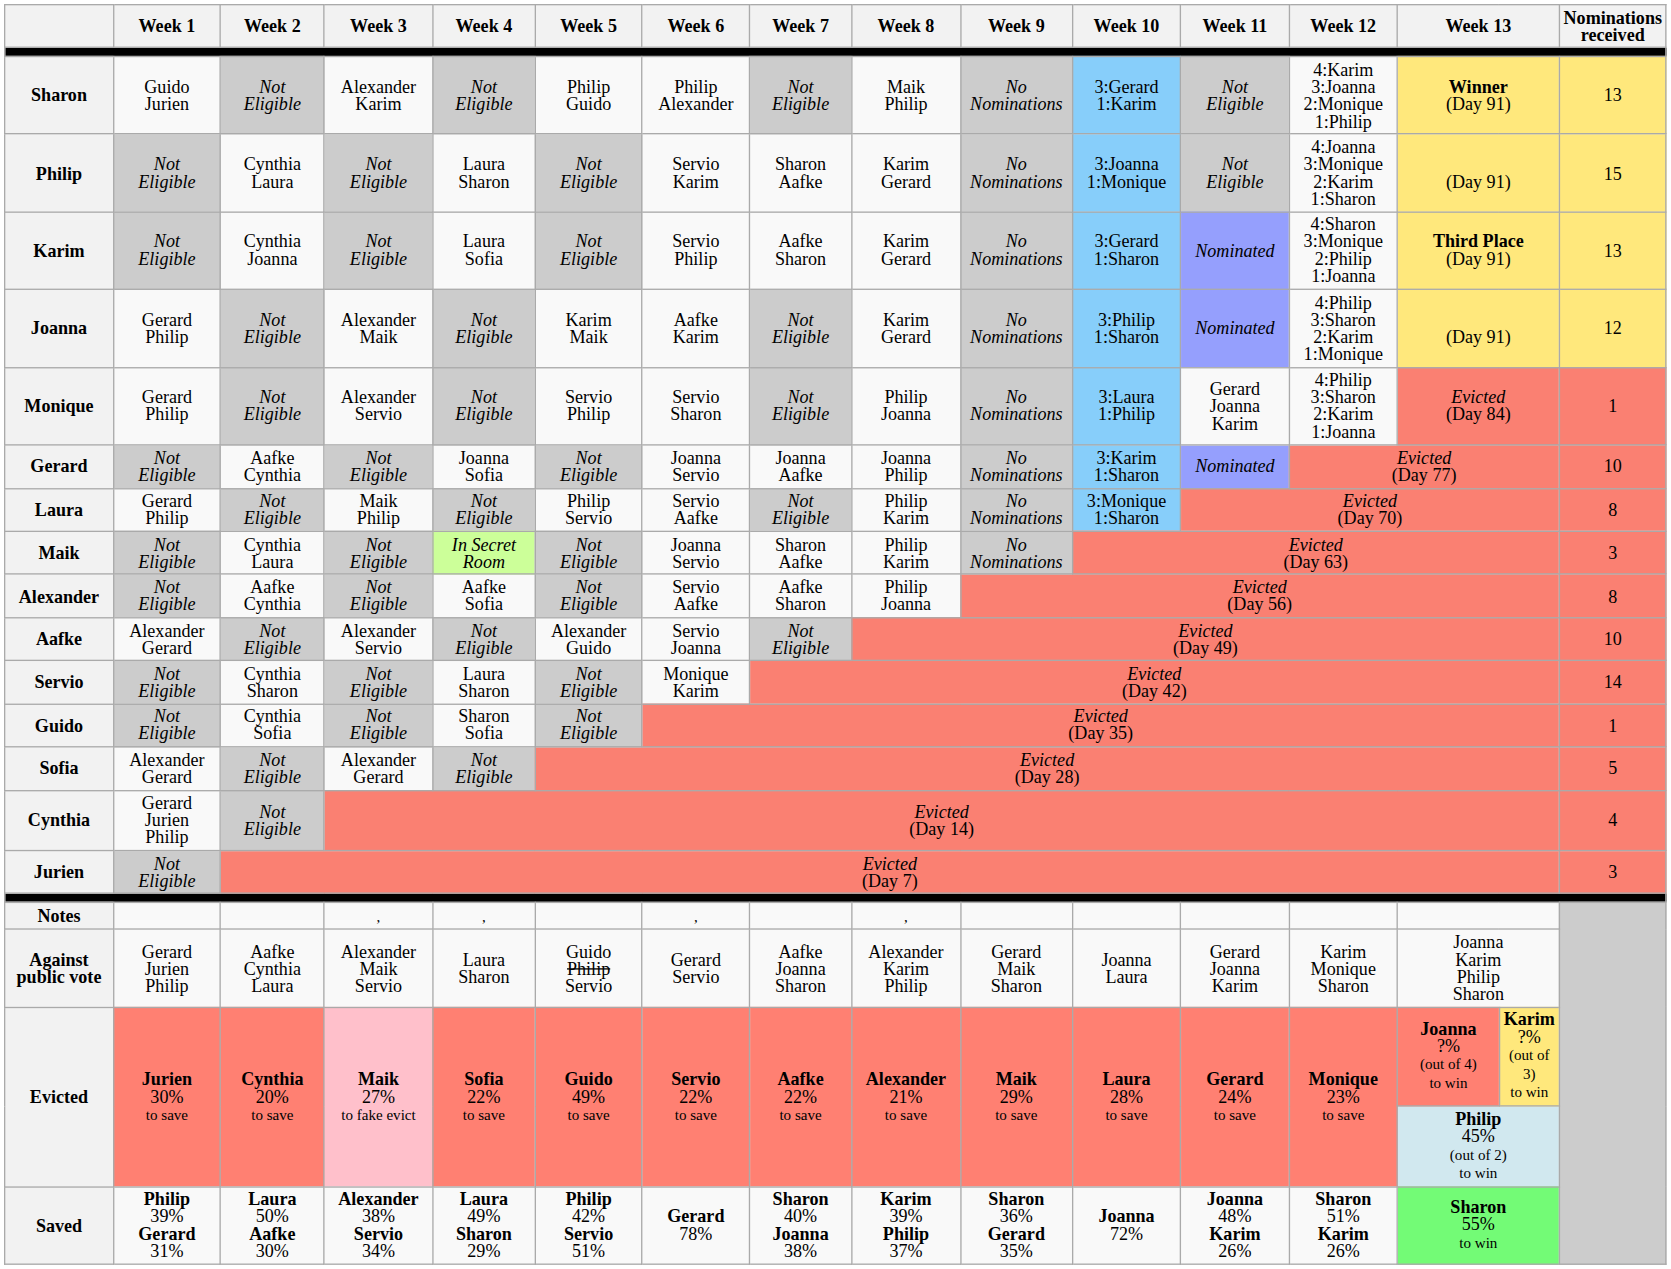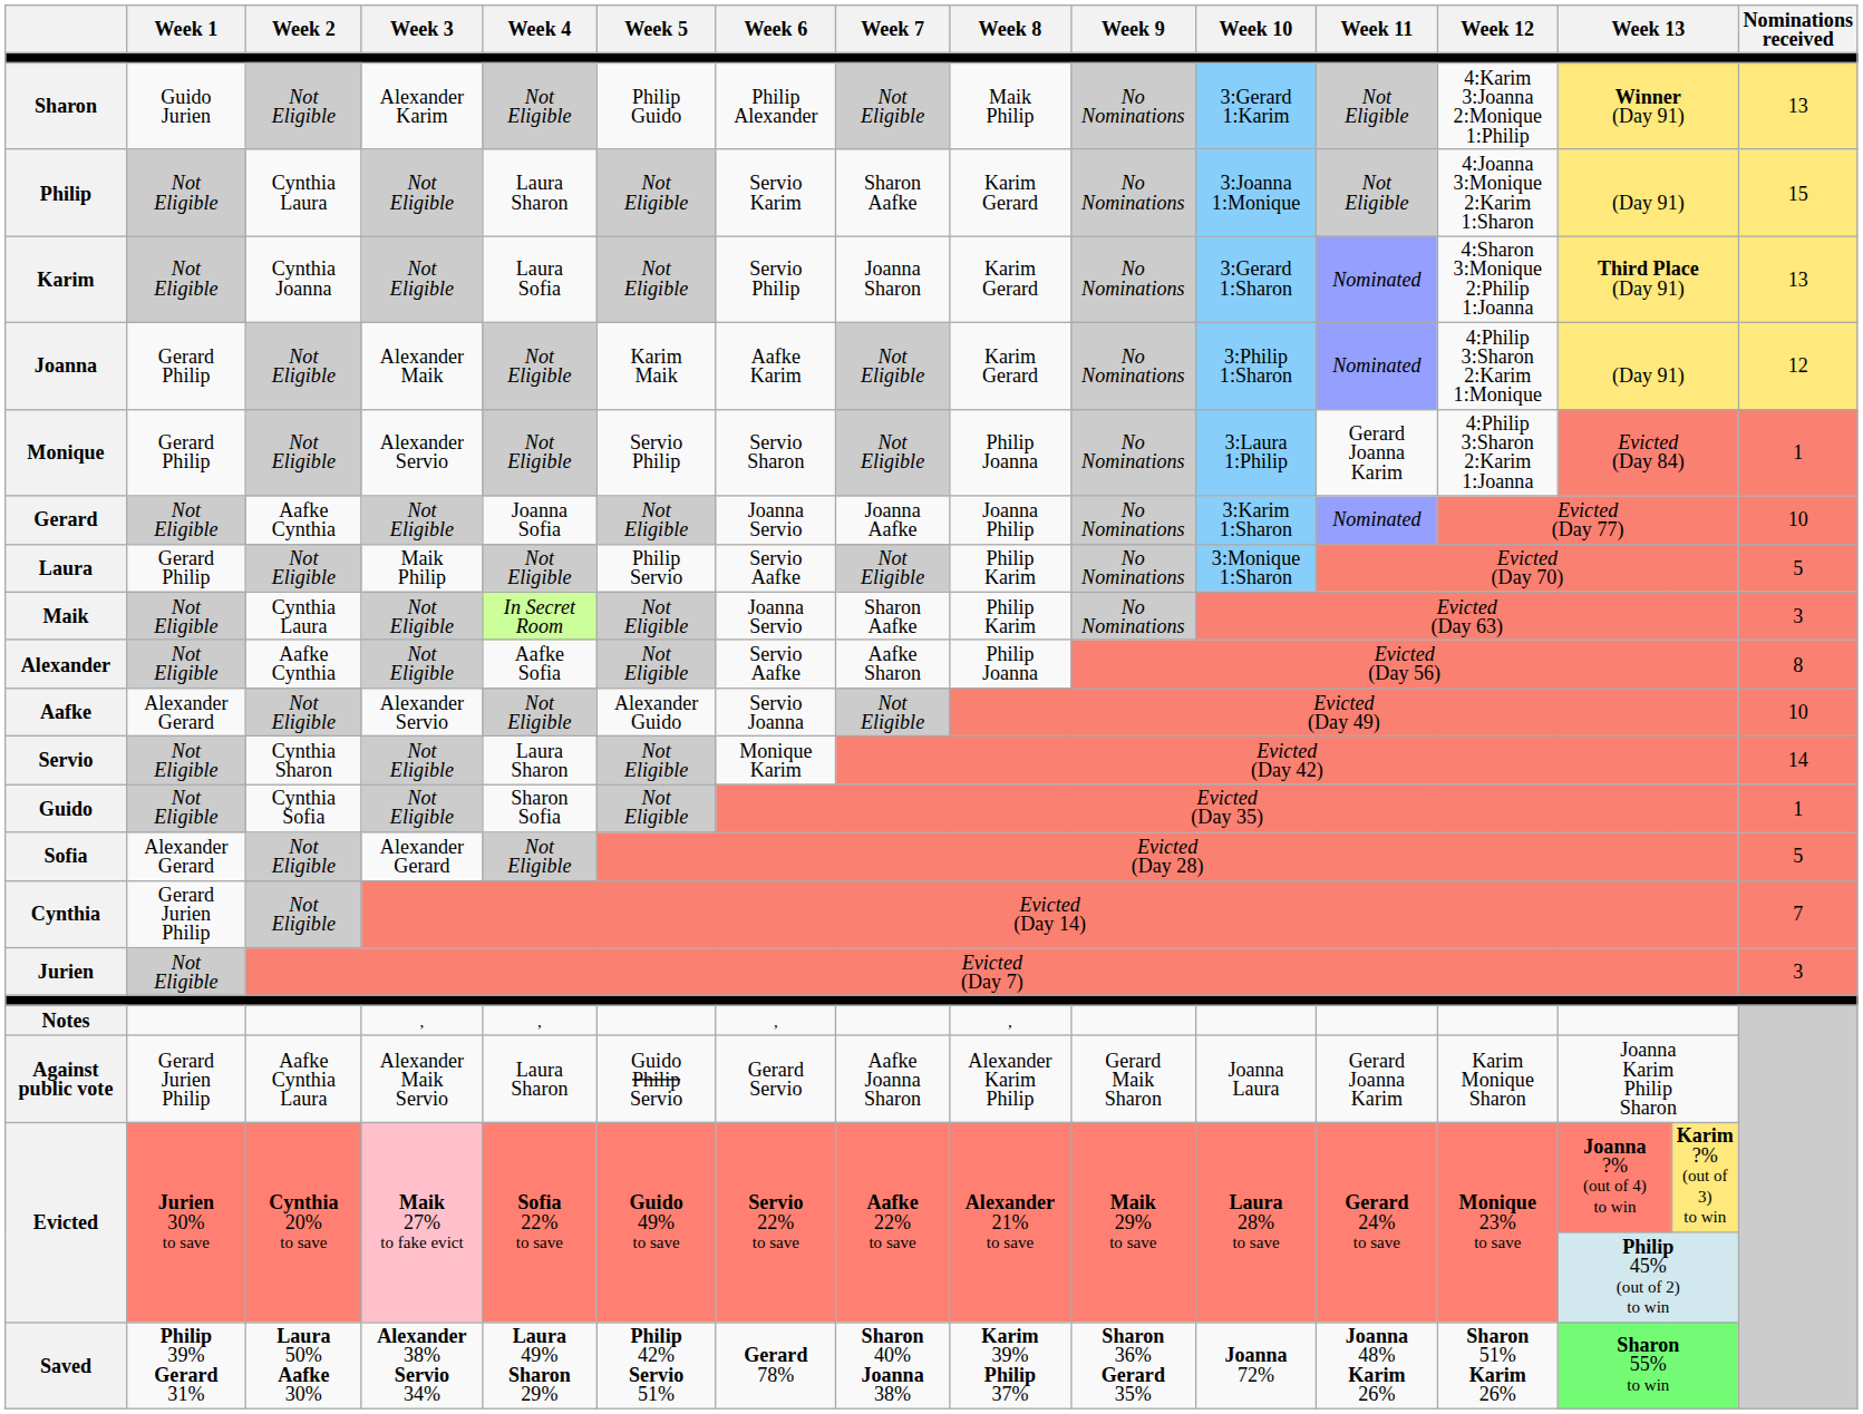Karim | Week 7: Aafke Sharon -> Joanna Sharon
Laura | Nominations received: 8 -> 5
Cynthia | Nominations received: 4 -> 7
